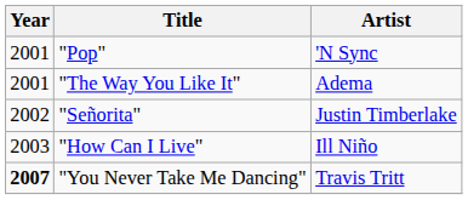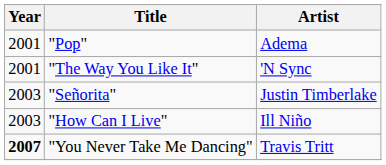"Pop" | Artist: 'N Sync -> Adema
"The Way You Like It" | Artist: Adema -> 'N Sync
"Señorita" | Year: 2002 -> 2003
